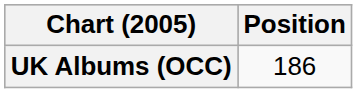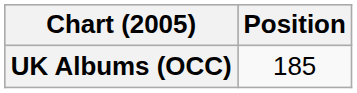UK Albums (OCC) | Position: 186 -> 185
